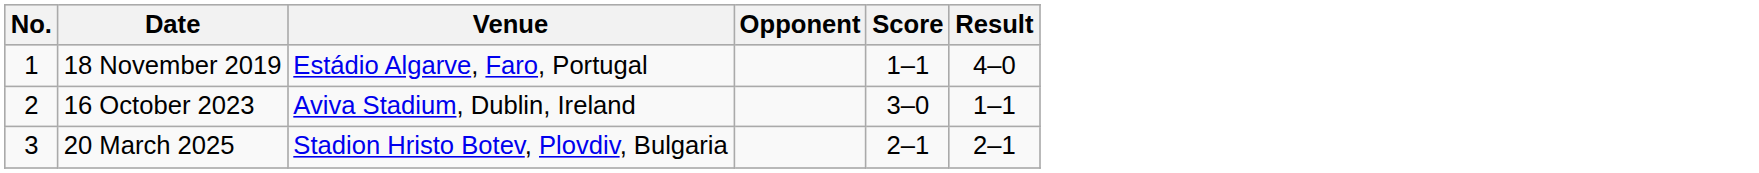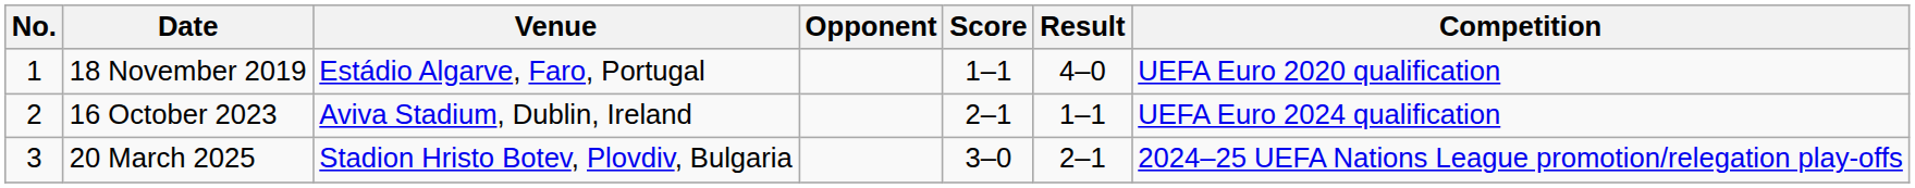+ column: Competition | UEFA Euro 2020 qualification | UEFA Euro 2024 qualification | 2024–25 UEFA Nations League promotion/relegation play-offs
16 October 2023 | Score: 3–0 -> 2–1
20 March 2025 | Score: 2–1 -> 3–0
